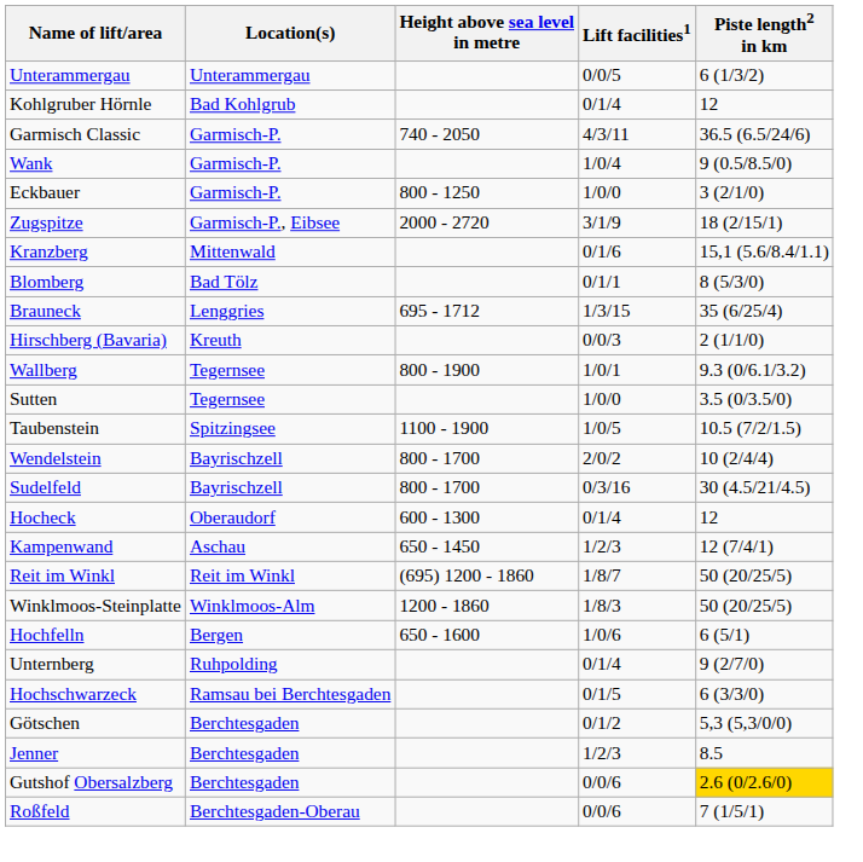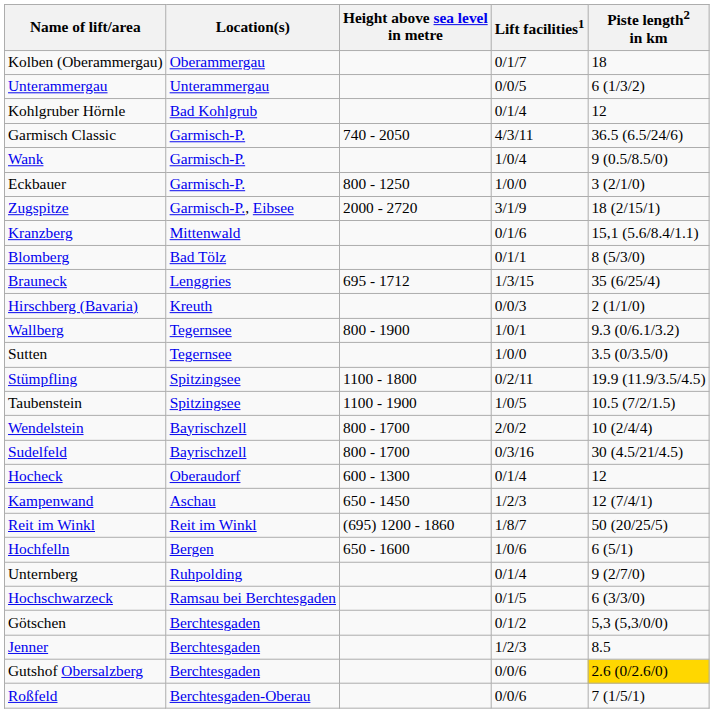+ row: Kolben (Oberammergau) | Oberammergau | 0/1/7 | 18
+ row: Stümpfling | Spitzingsee | 1100 - 1800 | 0/2/11 | 19.9 (11.9/3.5/4.5)
- row: Winklmoos-Steinplatte | Winklmoos-Alm | 1200 - 1860 | 1/8/3 | 50 (20/25/5)
